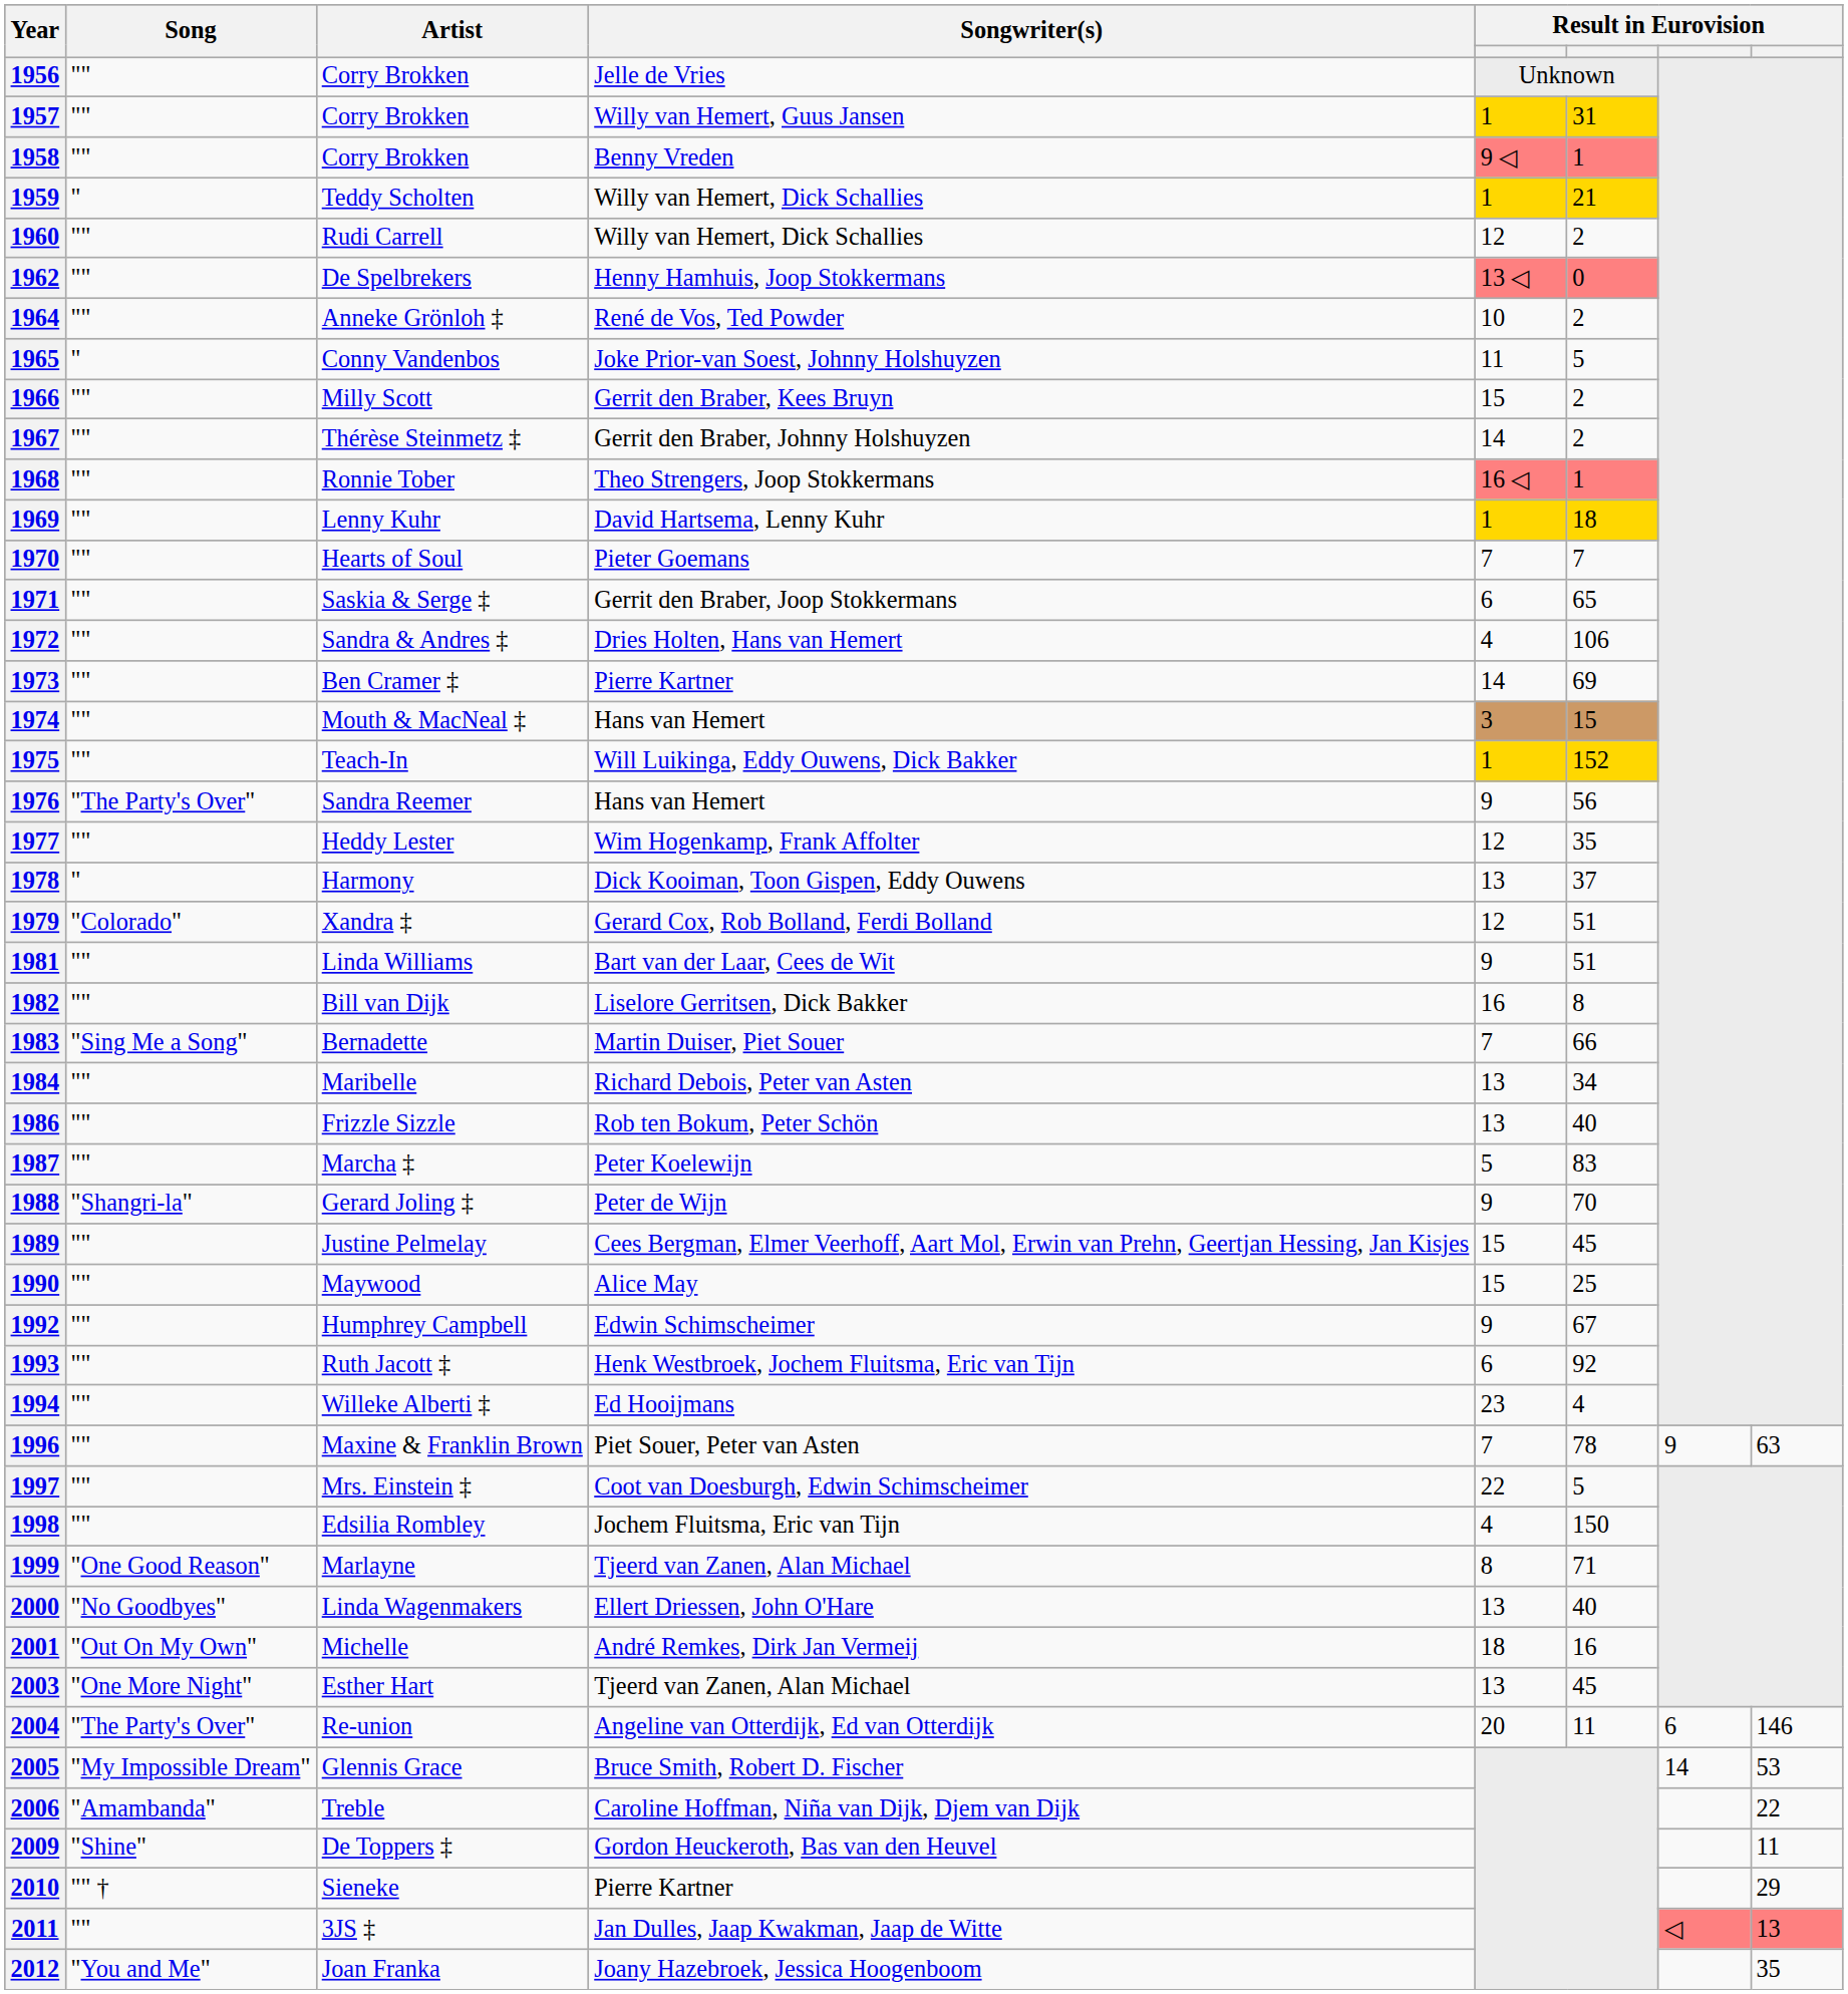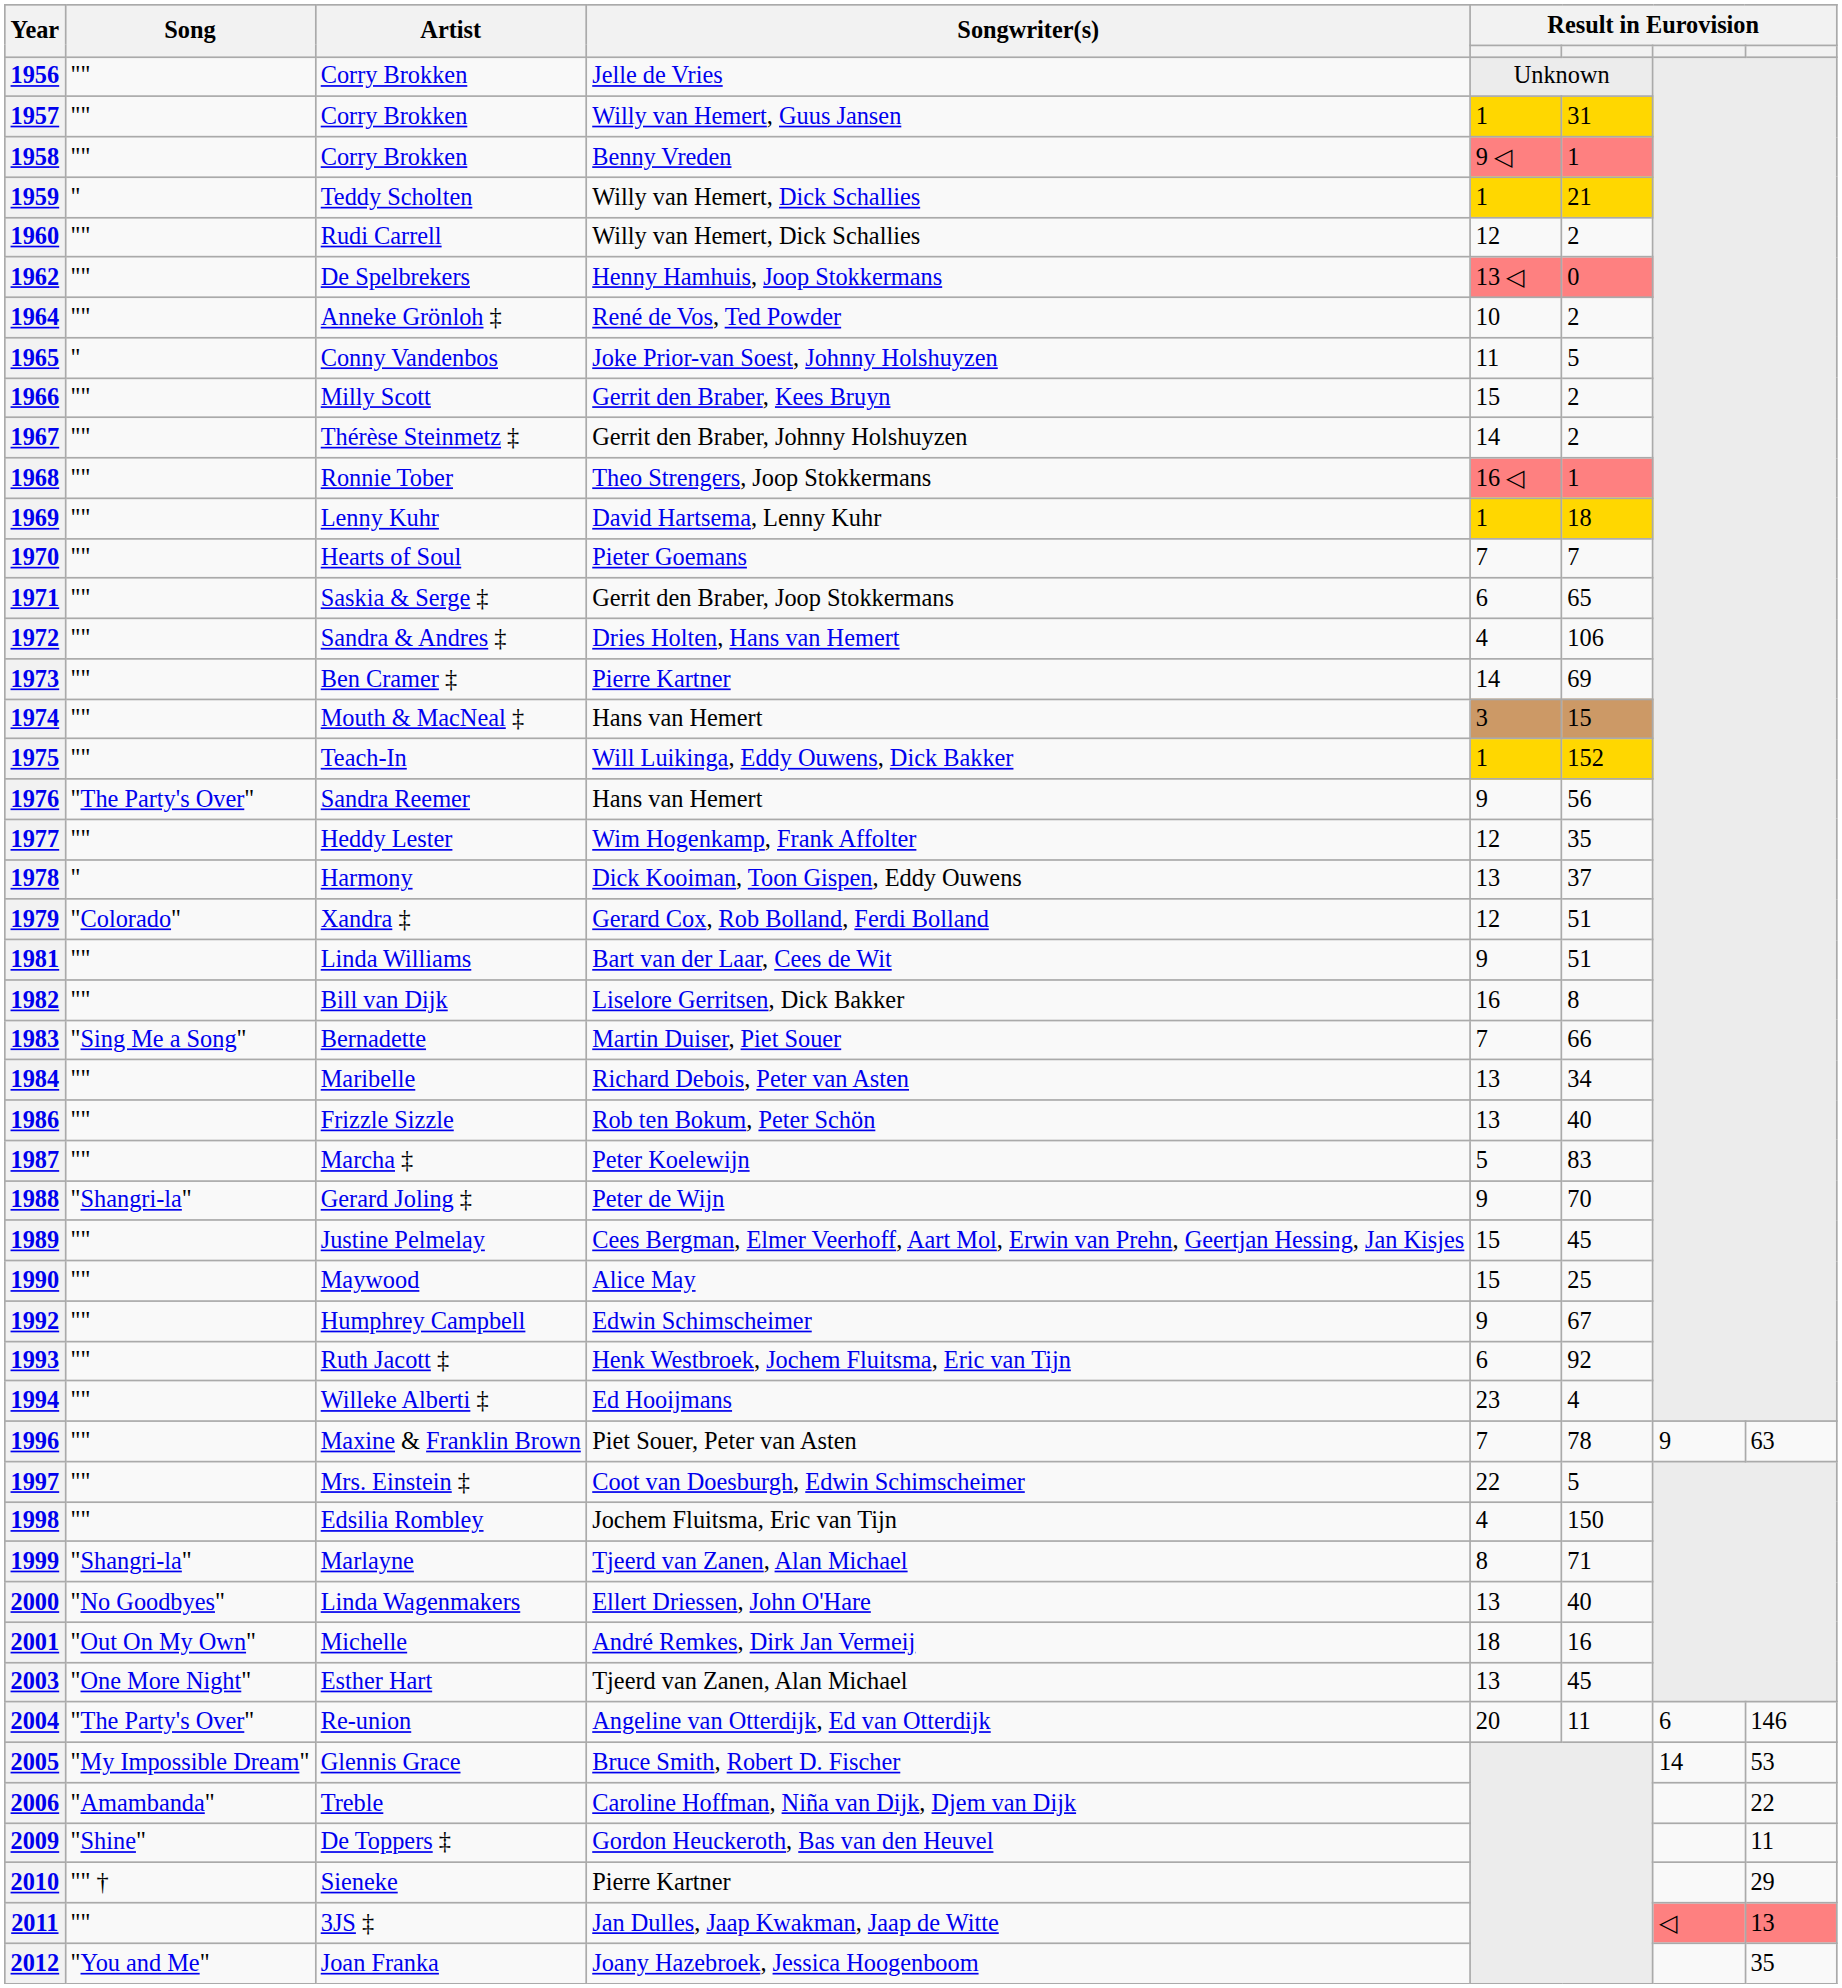1999 | Song: "One Good Reason" -> "Shangri-la"
